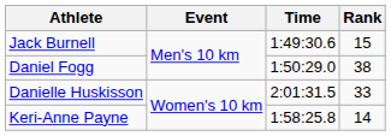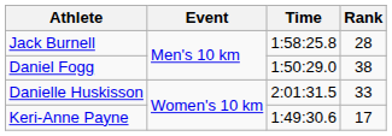Jack Burnell | Time: 1:49:30.6 -> 1:58:25.8
Jack Burnell | Rank: 15 -> 28
Keri-Anne Payne | Time: 1:58:25.8 -> 1:49:30.6
Keri-Anne Payne | Rank: 14 -> 17
